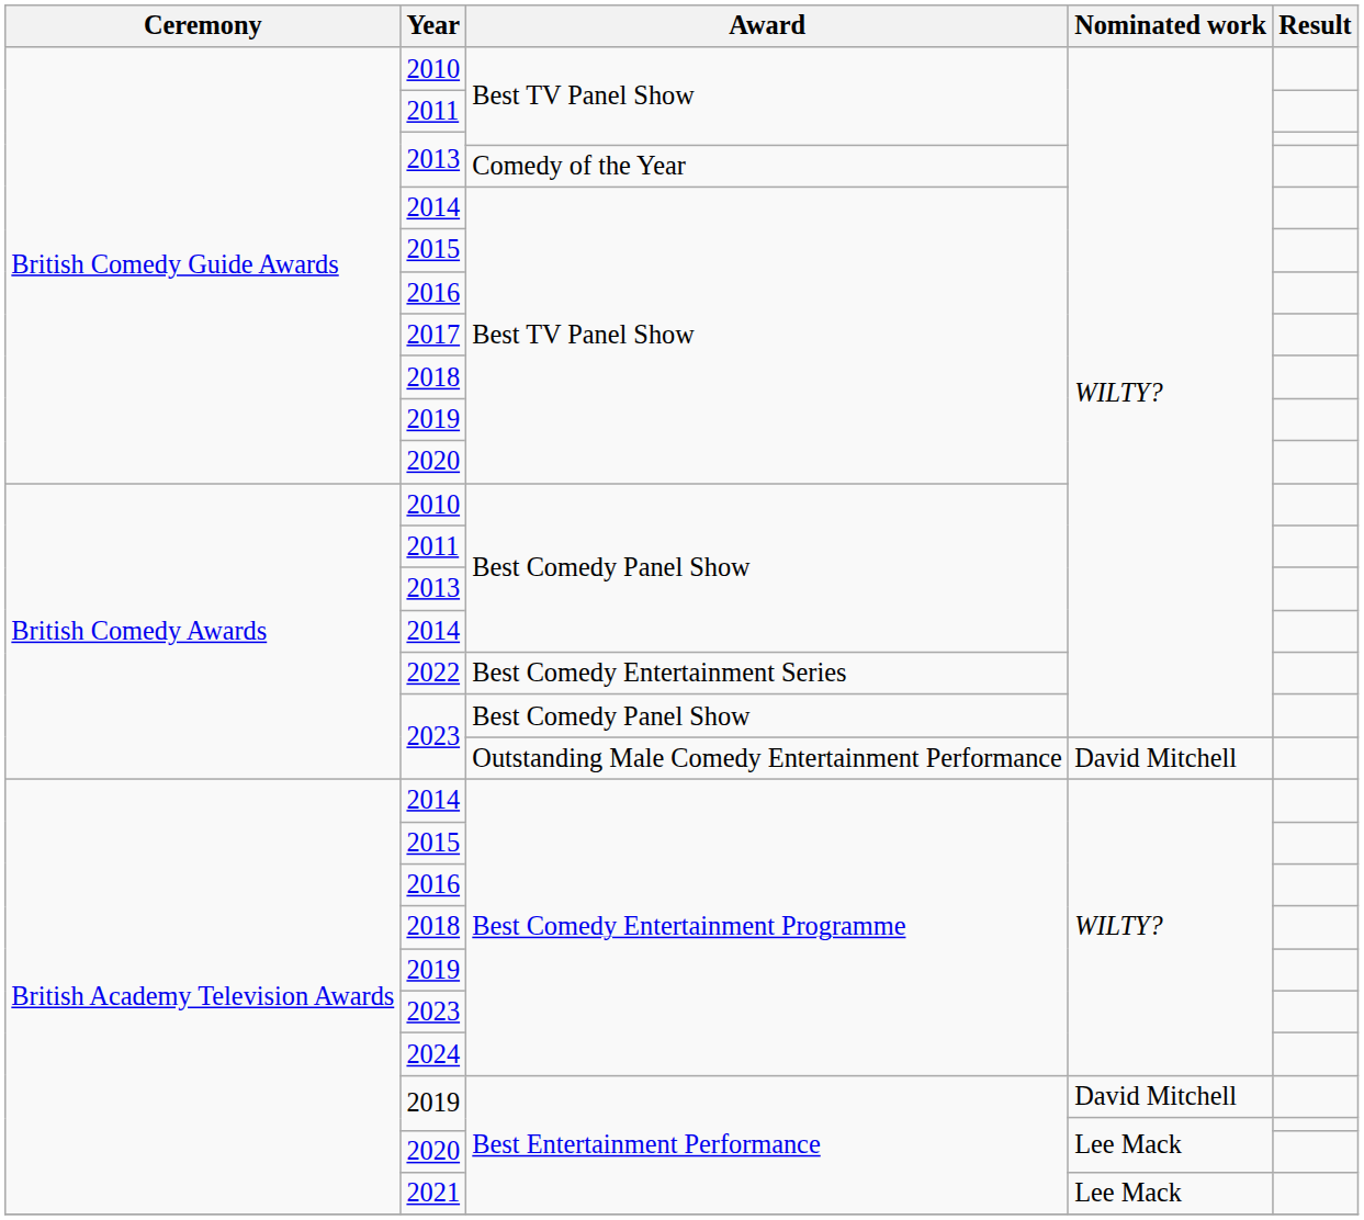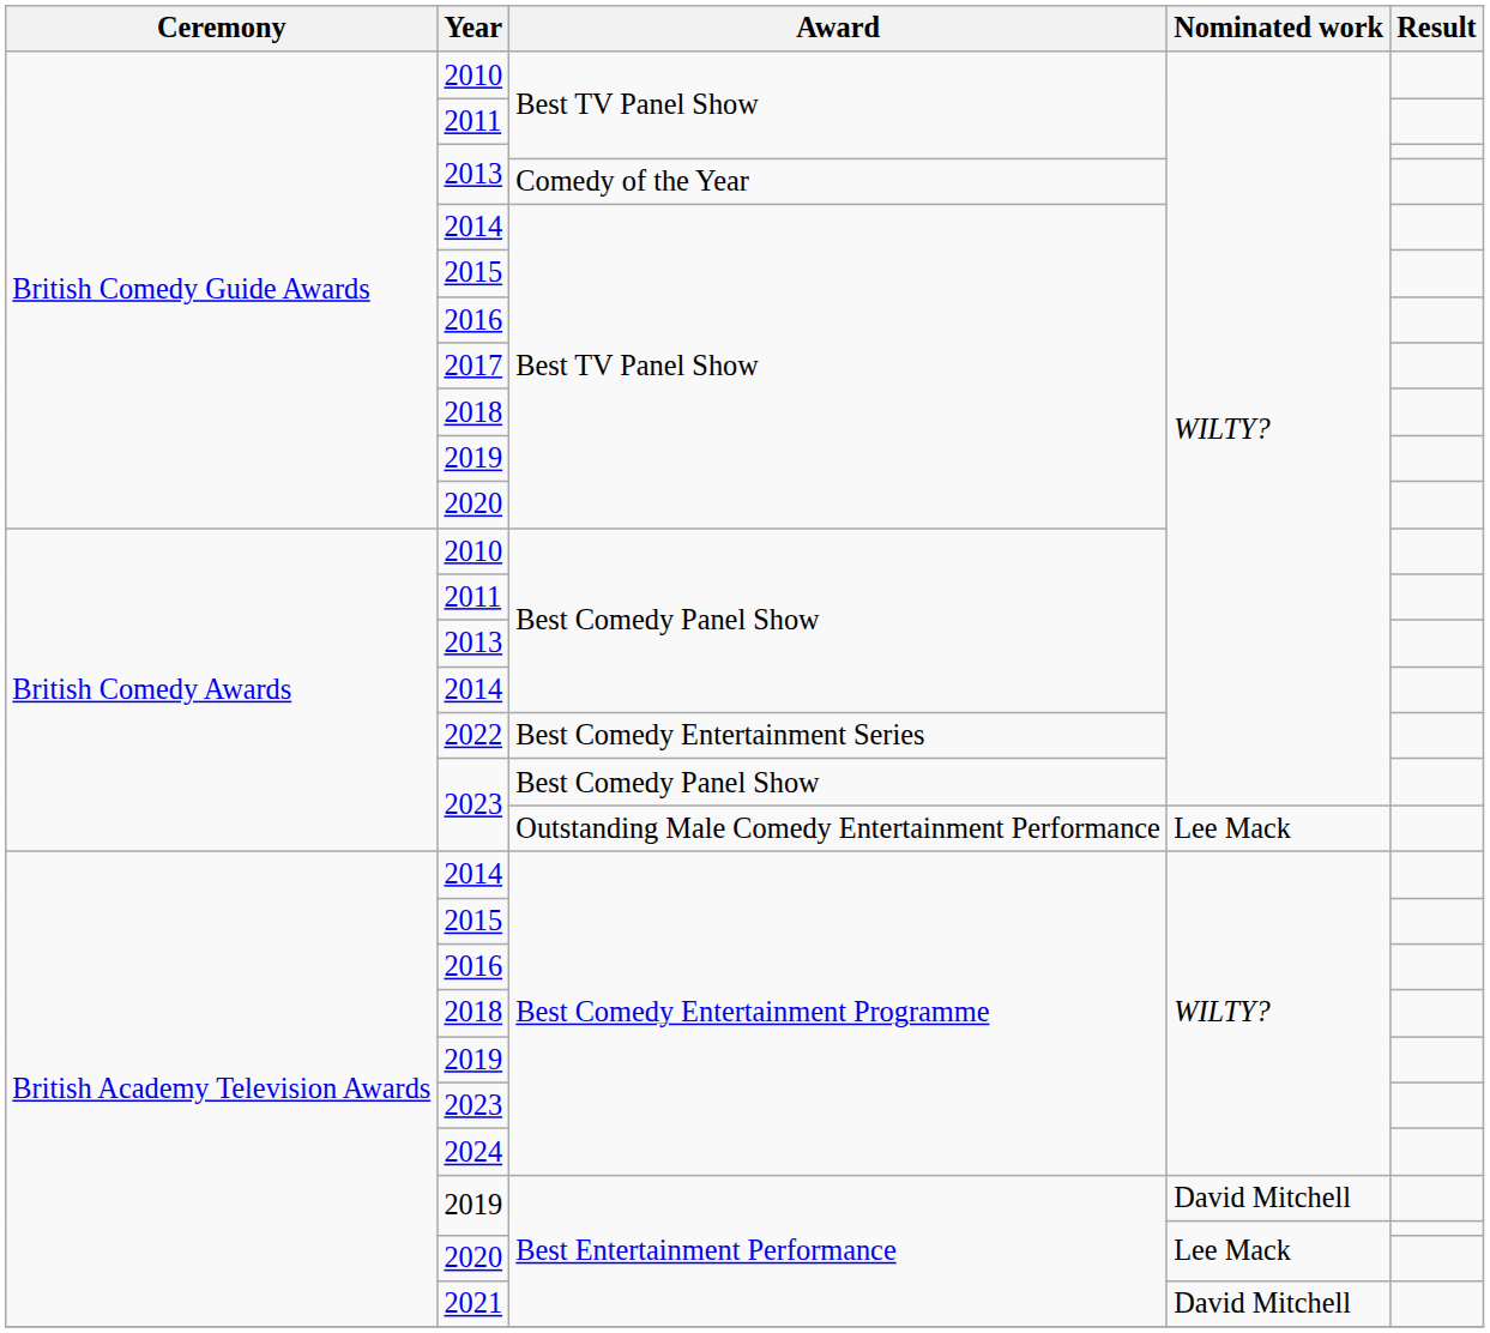2023 / Outstanding Male Comedy Entertainment Performance | Nominated work: David Mitchell -> Lee Mack
2021 | Nominated work: Lee Mack -> David Mitchell
